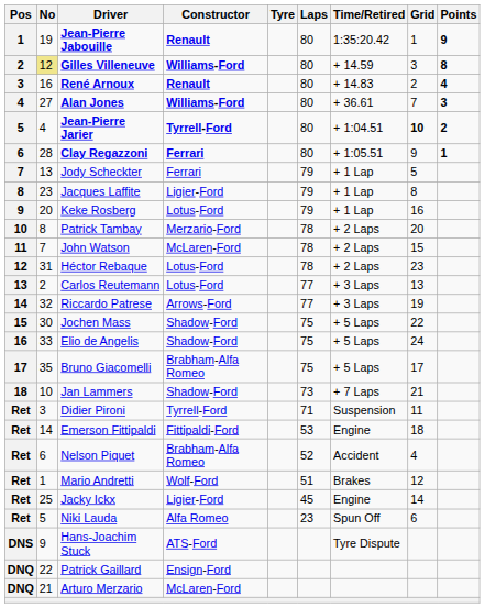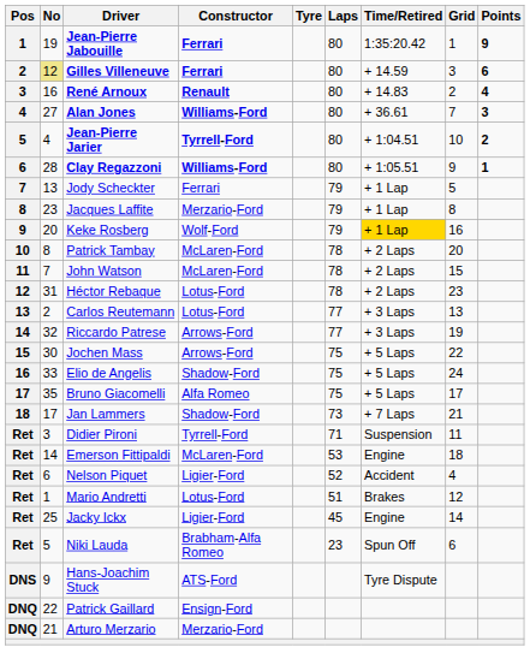Jean-Pierre Jabouille | Constructor: Renault -> Ferrari
Gilles Villeneuve | Constructor: Williams-Ford -> Ferrari
Gilles Villeneuve | Points: 8 -> 6
Jean-Pierre Jarier | Grid: bold -> normal
Clay Regazzoni | Constructor: Ferrari -> Williams-Ford
Jacques Laffite | Constructor: Ligier-Ford -> Merzario-Ford
Keke Rosberg | Constructor: Lotus-Ford -> Wolf-Ford
Keke Rosberg | Time/Retired: no background -> gold background
Patrick Tambay | Constructor: Merzario-Ford -> McLaren-Ford
Jochen Mass | Constructor: Shadow-Ford -> Arrows-Ford
Bruno Giacomelli | Constructor: Brabham-Alfa Romeo -> Alfa Romeo
Jan Lammers | No: 10 -> 17
Emerson Fittipaldi | Constructor: Fittipaldi-Ford -> McLaren-Ford
Nelson Piquet | Constructor: Brabham-Alfa Romeo -> Ligier-Ford
Mario Andretti | Constructor: Wolf-Ford -> Lotus-Ford
Niki Lauda | Constructor: Alfa Romeo -> Brabham-Alfa Romeo
Arturo Merzario | Constructor: McLaren-Ford -> Merzario-Ford
